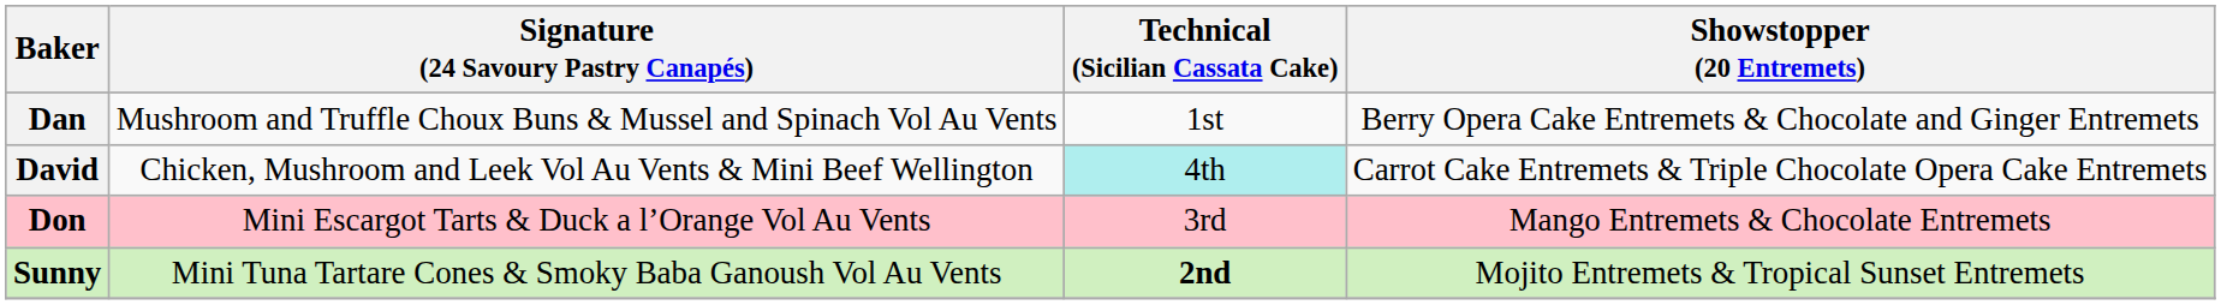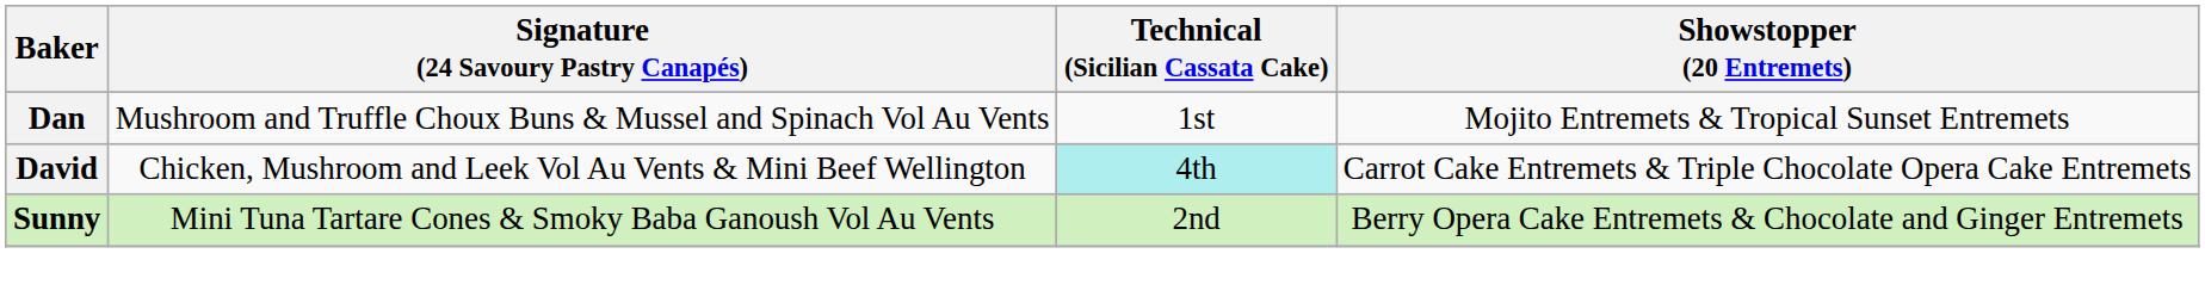Dan | Showstopper (20 Entremets): Berry Opera Cake Entremets & Chocolate and Ginger Entremets -> Mojito Entremets & Tropical Sunset Entremets
- row: Don | Mini Escargot Tarts & Duck a l’Orange Vol Au Vents | 3rd | Mango Entremets & Chocolate Entremets
Sunny | Technical (Sicilian Cassata Cake): bold -> normal
Sunny | Showstopper (20 Entremets): Mojito Entremets & Tropical Sunset Entremets -> Berry Opera Cake Entremets & Chocolate and Ginger Entremets
